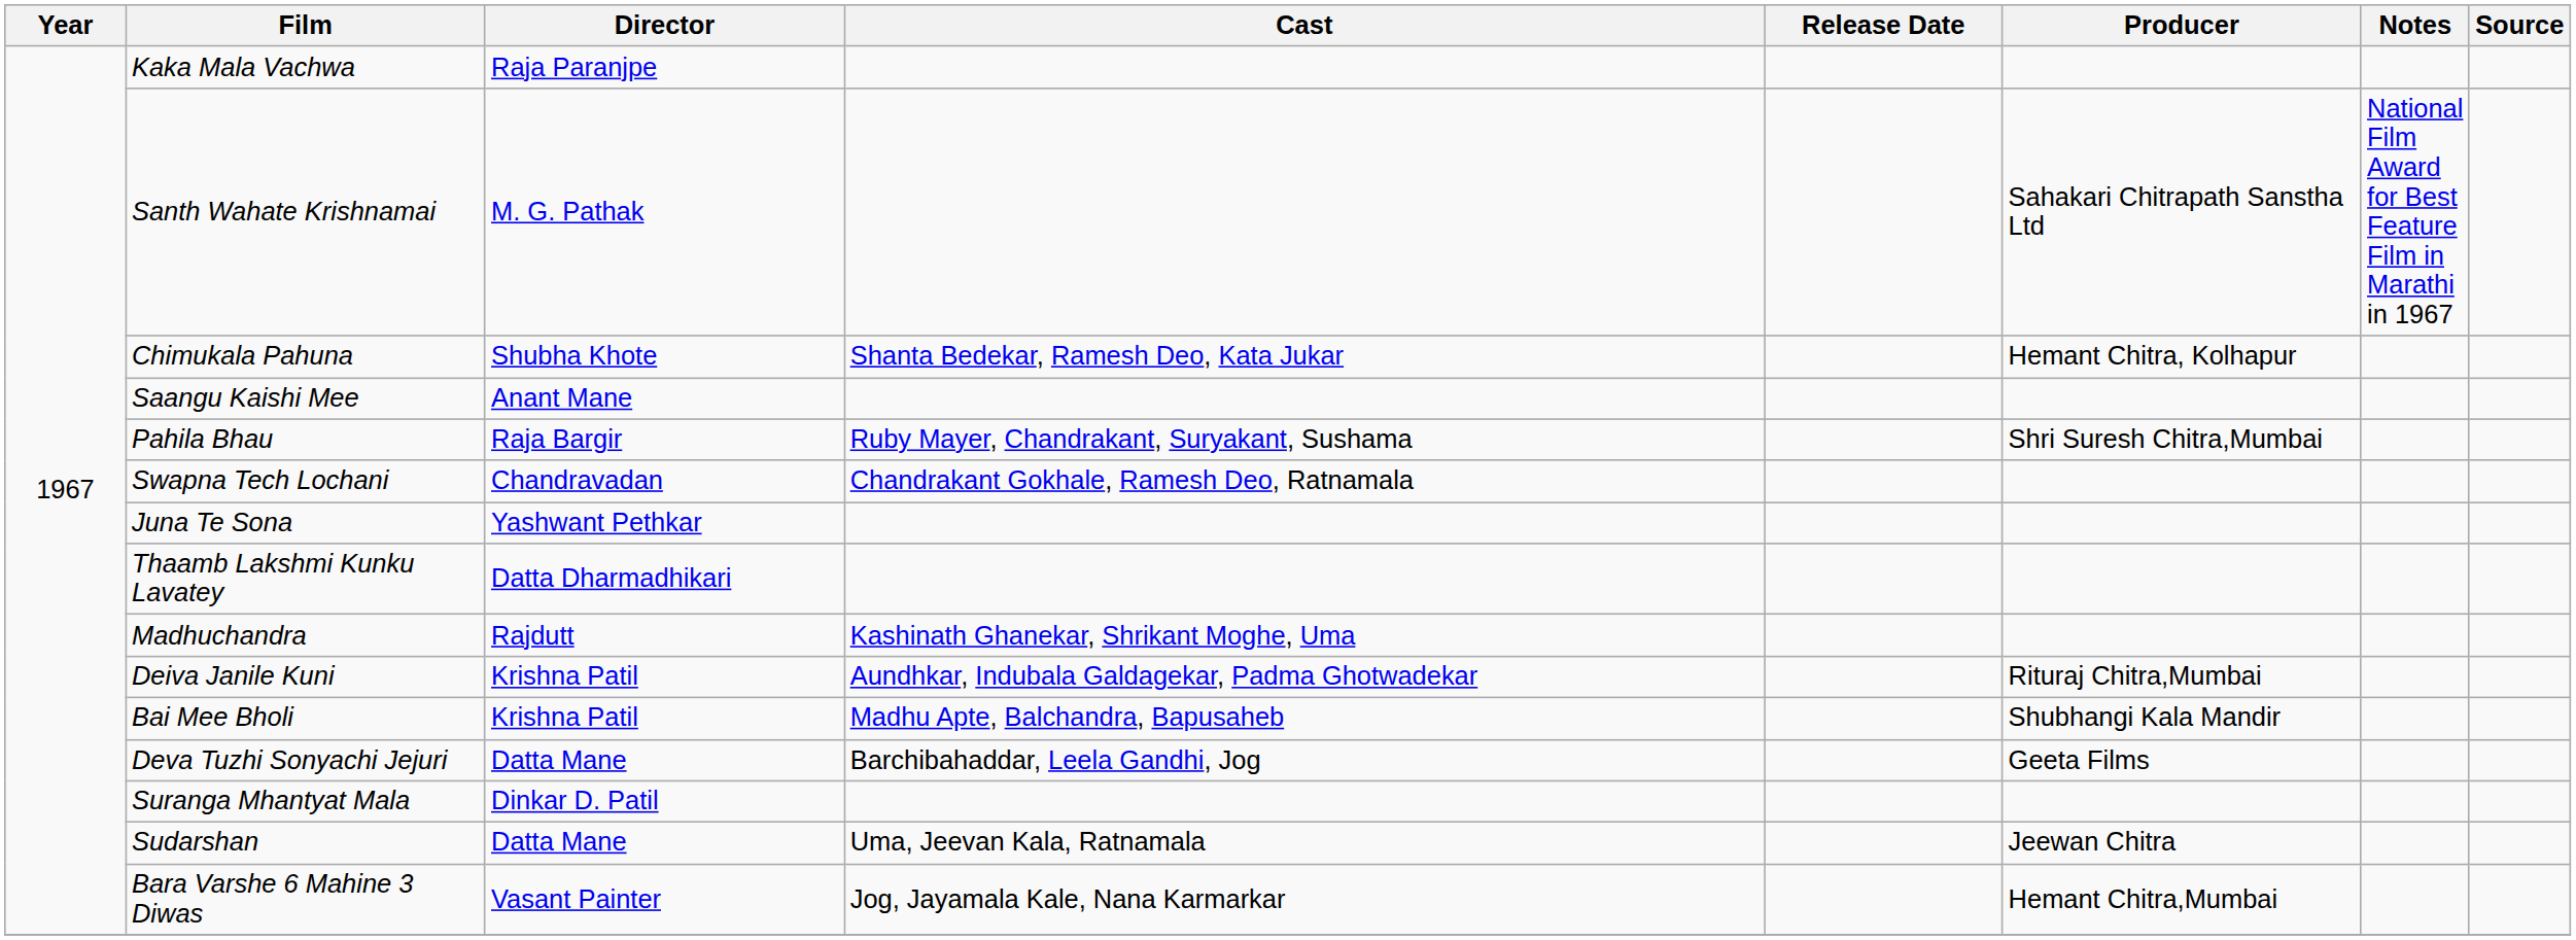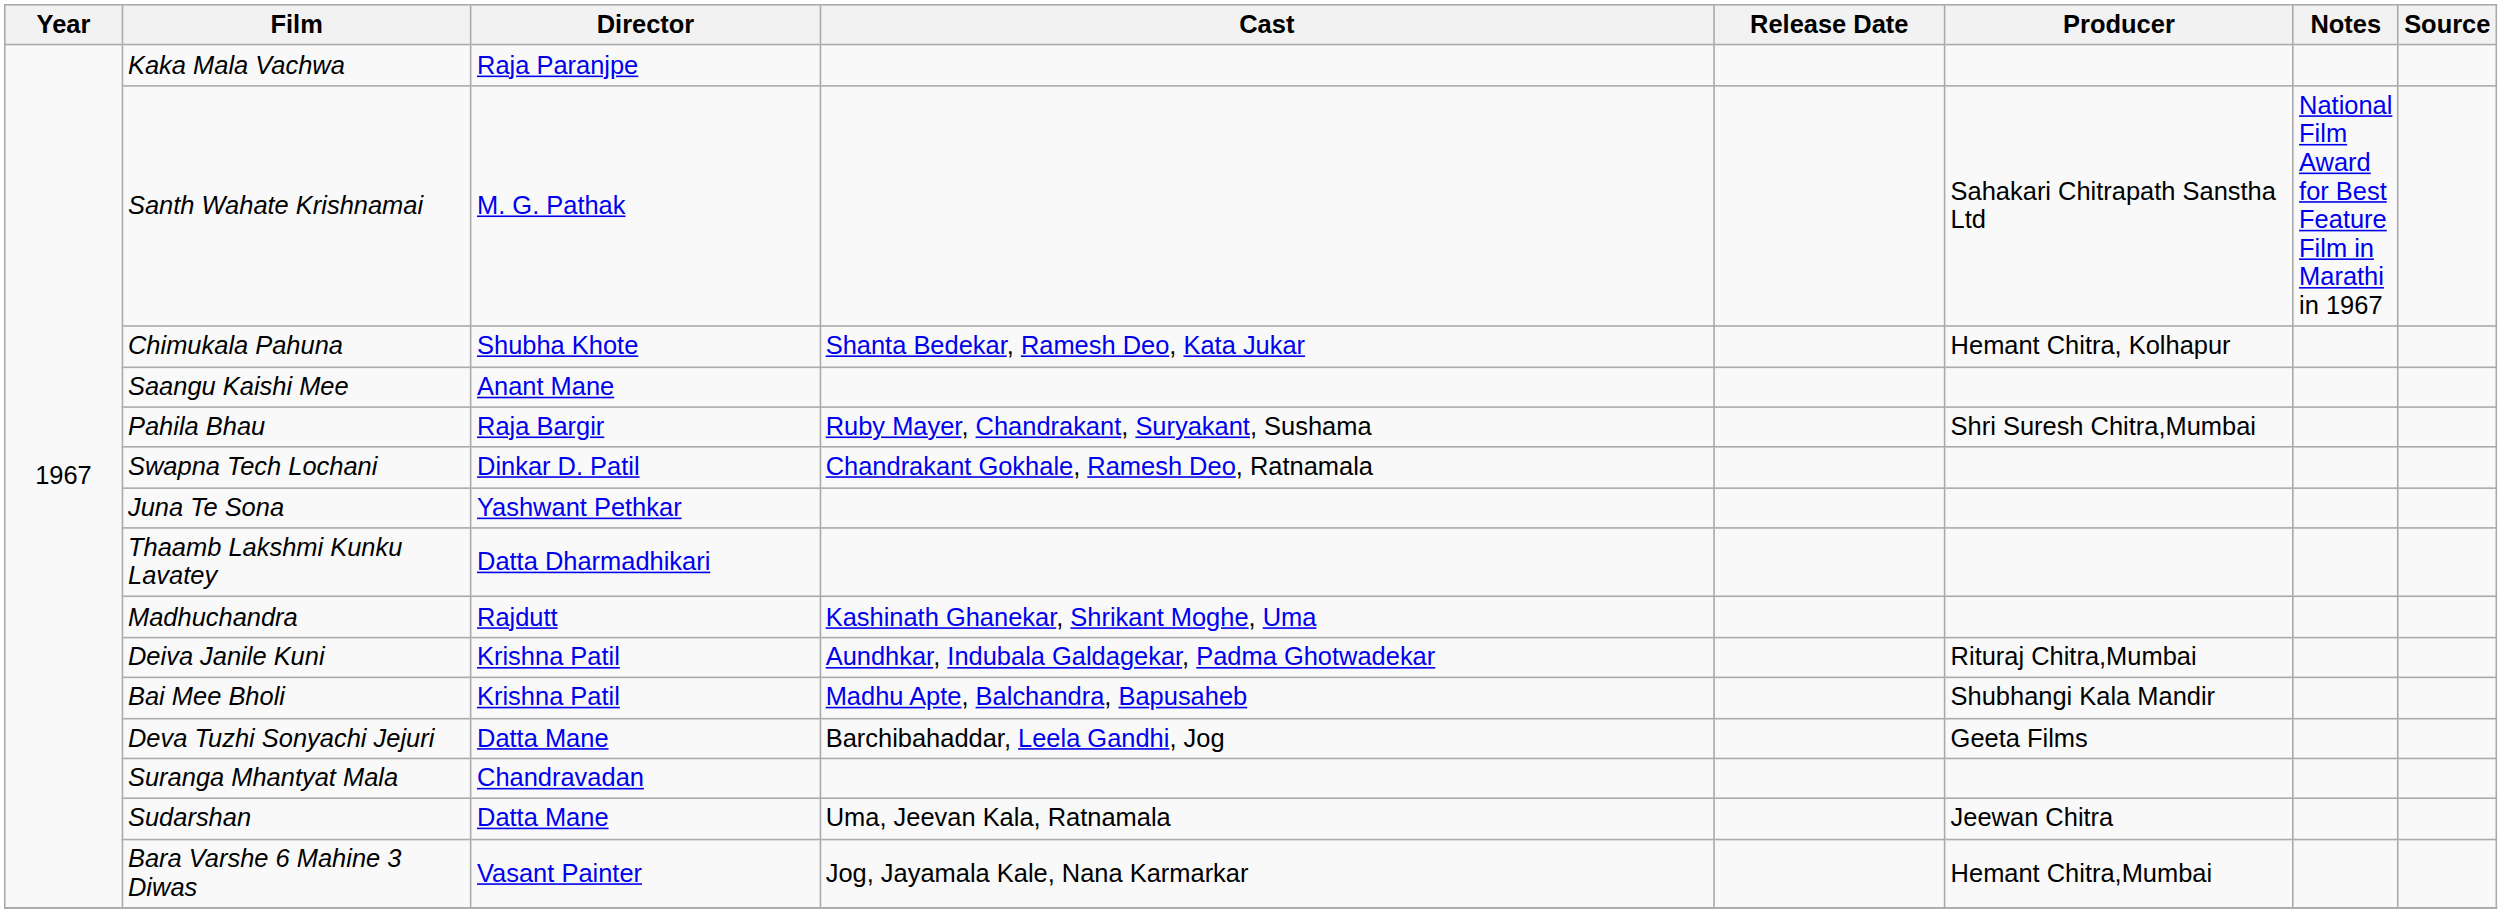Swapna Tech Lochani | Director: Chandravadan -> Dinkar D. Patil
Suranga Mhantyat Mala | Director: Dinkar D. Patil -> Chandravadan
